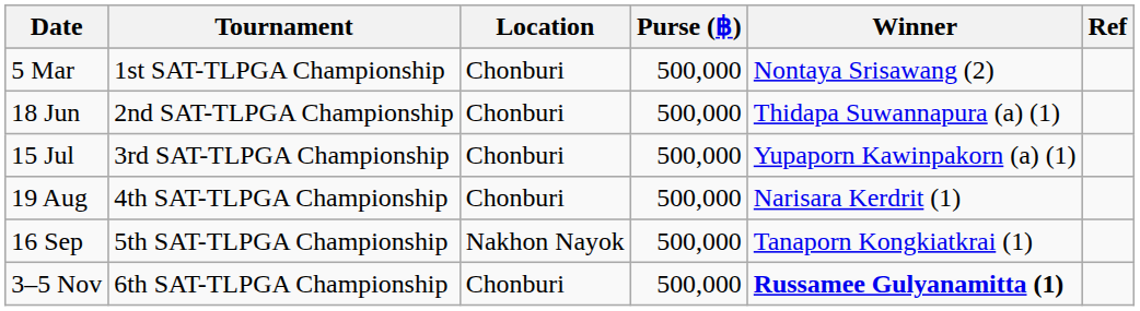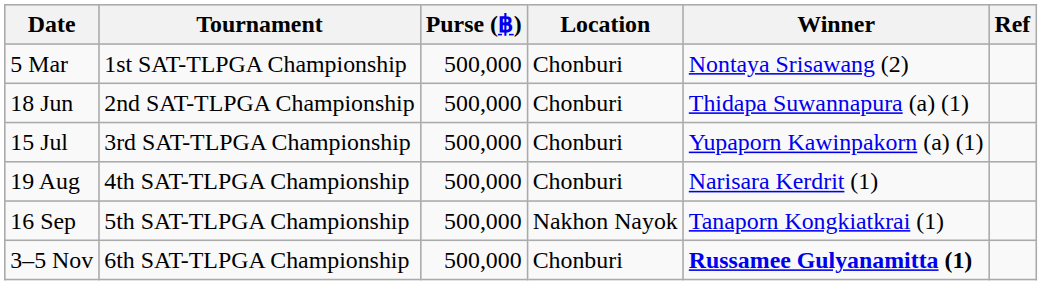columns swapped: Location <-> Purse (฿)
